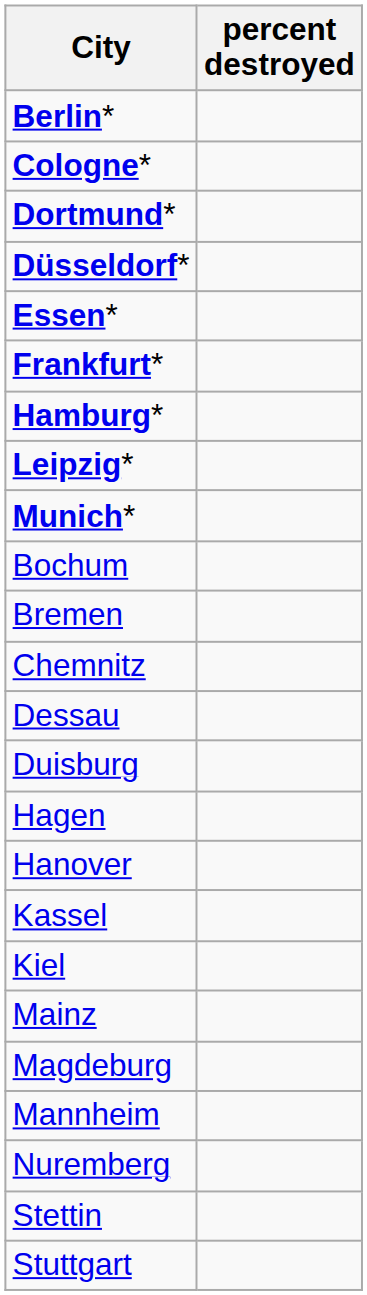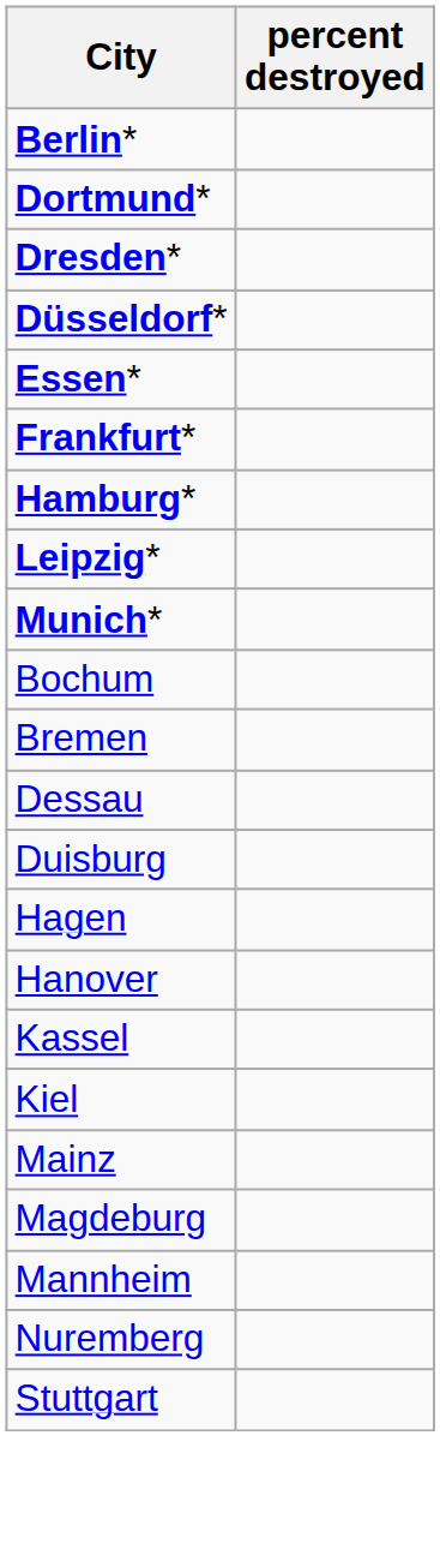- row: Cologne*
+ row: Dresden*
- row: Chemnitz
- row: Stettin
